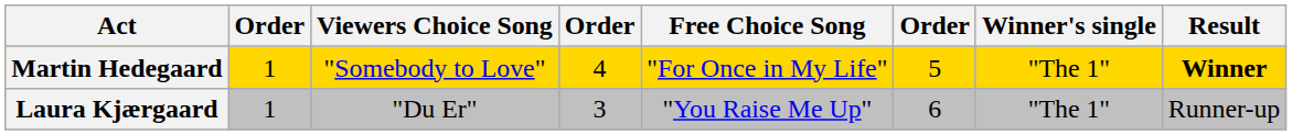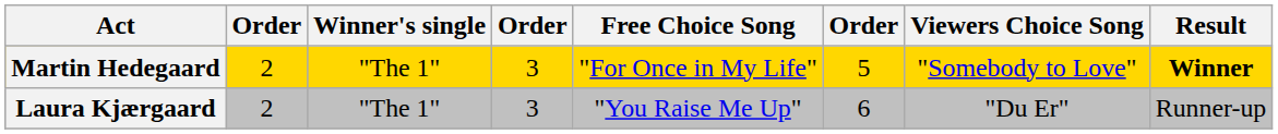columns swapped: Viewers Choice Song <-> Winner's single
Martin Hedegaard | column 2: 1 -> 2
Martin Hedegaard | column 4: 4 -> 3
Laura Kjærgaard | column 2: 1 -> 2
